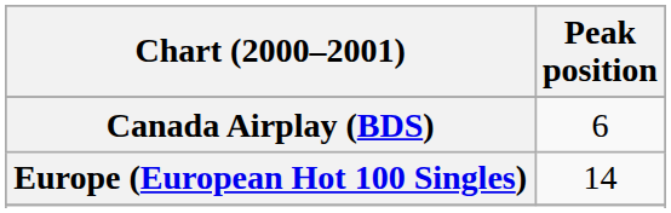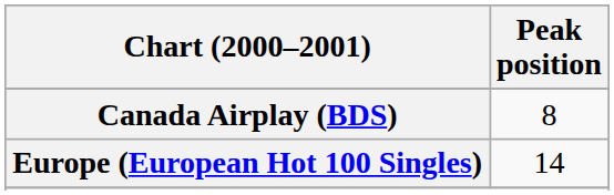Canada Airplay (BDS) | Peak position: 6 -> 8
